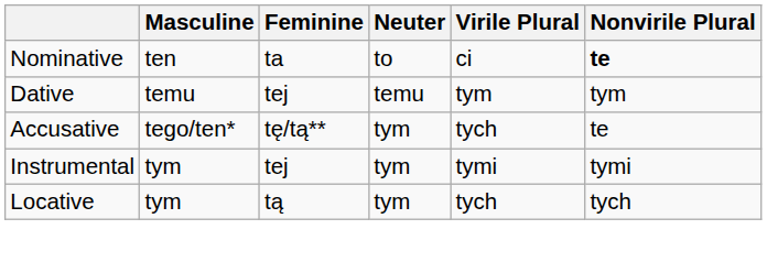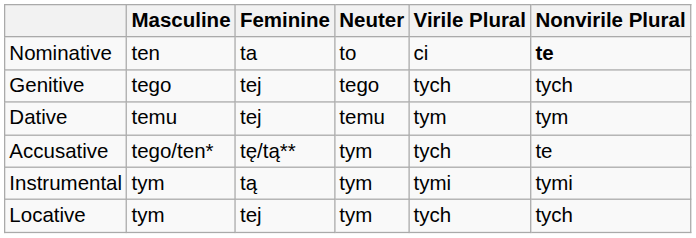+ row: Genitive | tego | tej | tego | tych | tych
Instrumental | Feminine: tej -> tą
Locative | Feminine: tą -> tej
